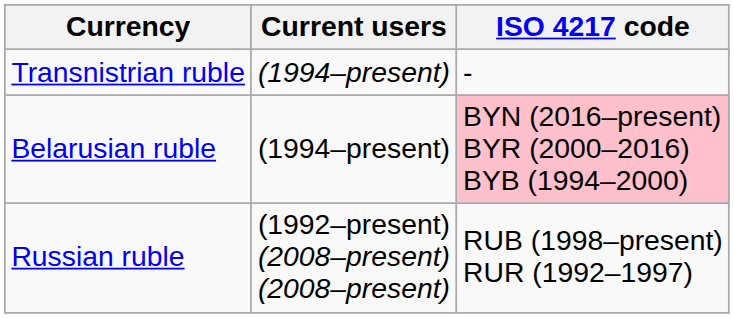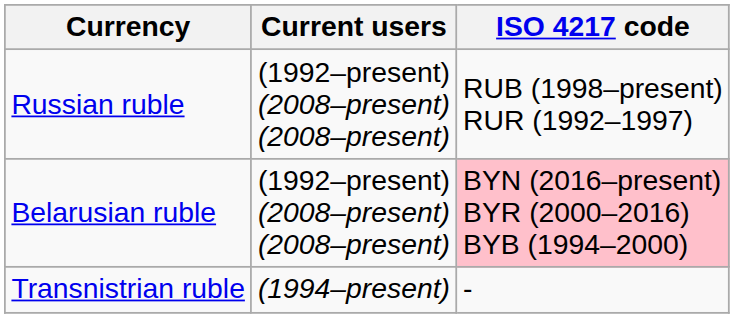rows swapped: Russian ruble <-> Transnistrian ruble
Belarusian ruble | Current users: (1994–present) -> (1992–present) (2008–present) (2008–present)
